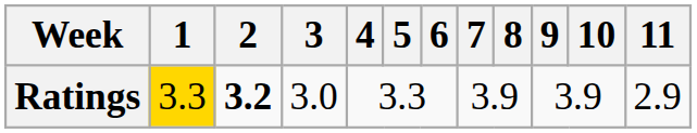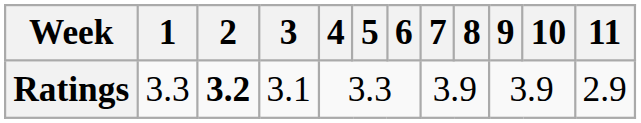Ratings | 1: gold background -> no background
Ratings | 3: 3.0 -> 3.1
